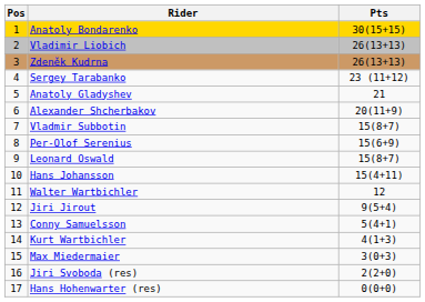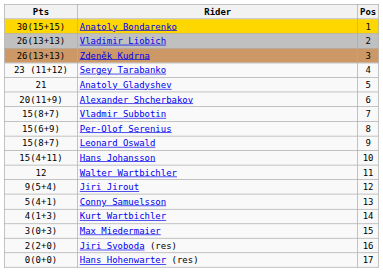columns swapped: Pos <-> Pts
